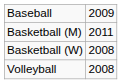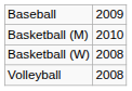Basketball (M) | column 2: 2011 -> 2010
